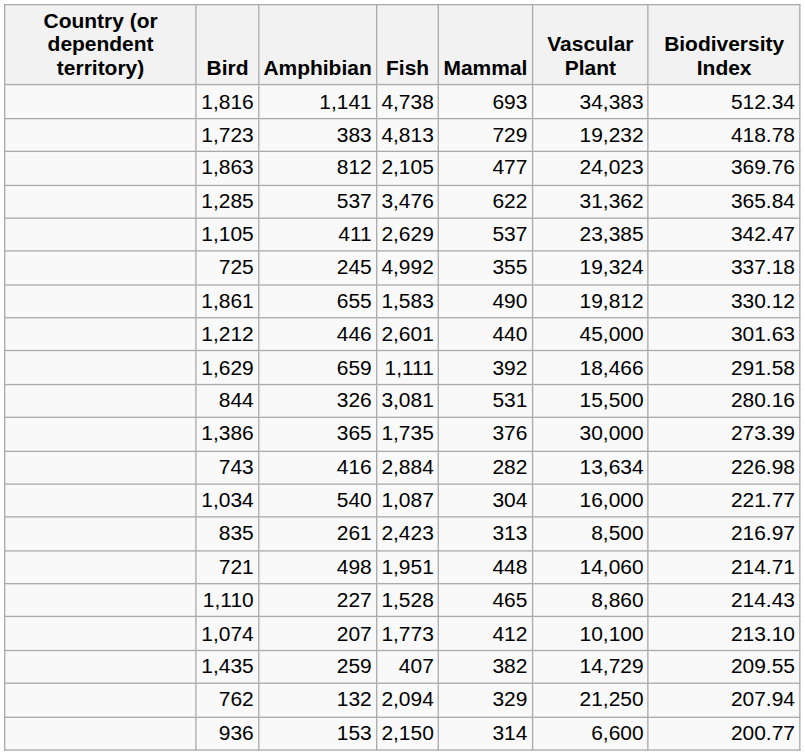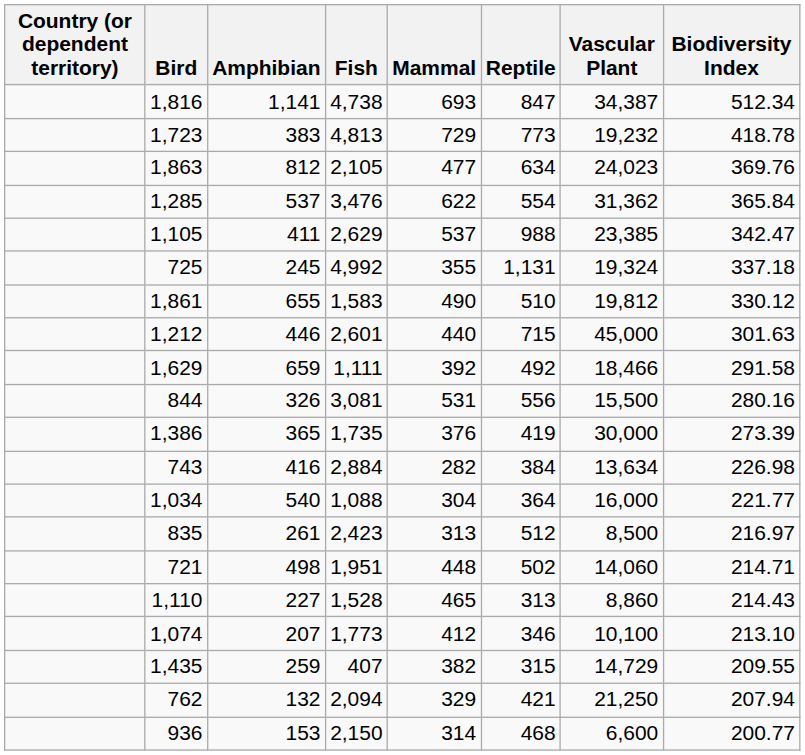+ column: Reptile | 847 | 773 | 634 | 554 | 988 | 1,131 | 510 | 715 | 492 | 556 | 419 | 384 | 364 | 512 | 502 | 313 | 346 | 315 | 421 | 468
1,816 | Vascular Plant: 34,383 -> 34,387
1,034 | Fish: 1,087 -> 1,088
